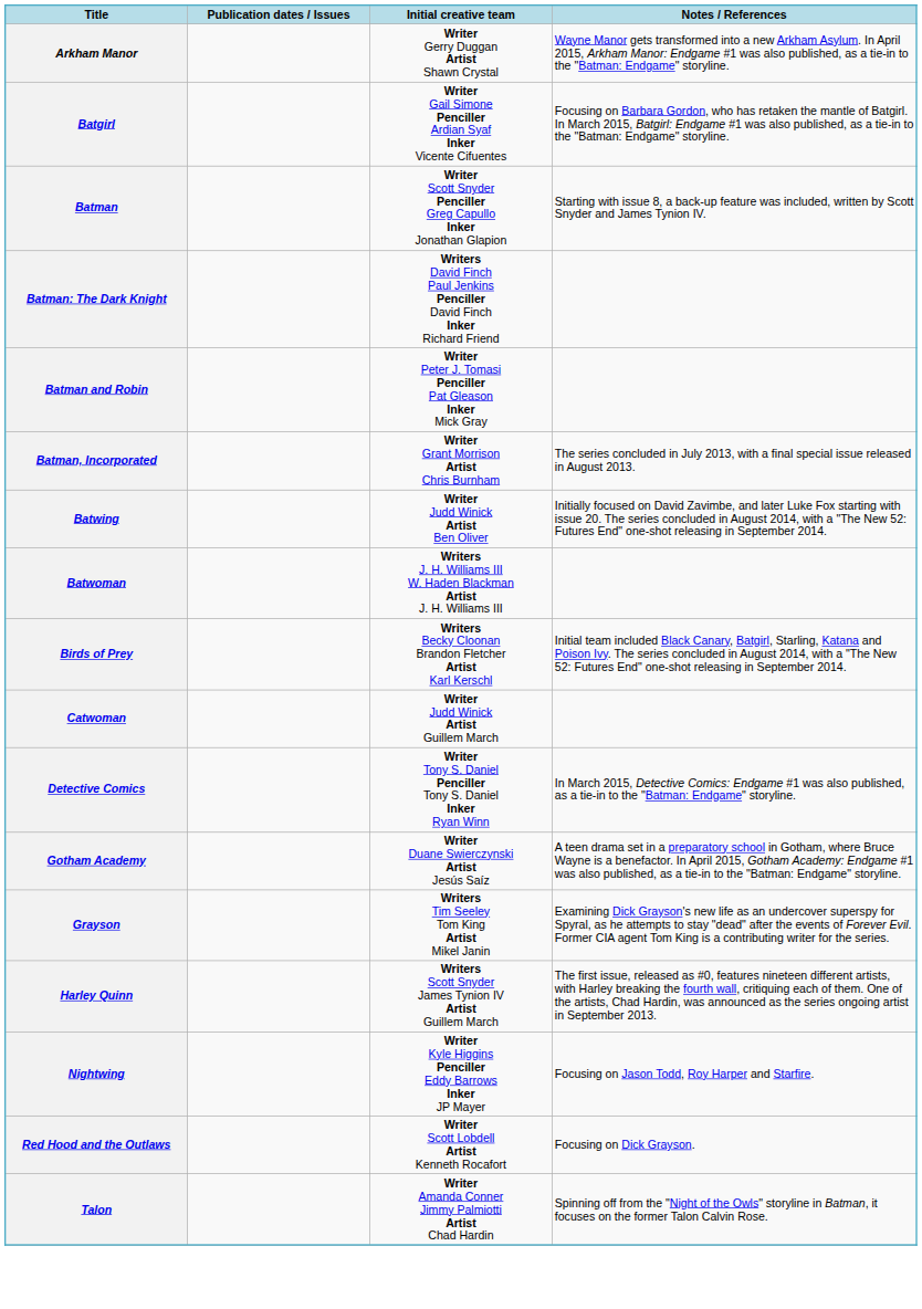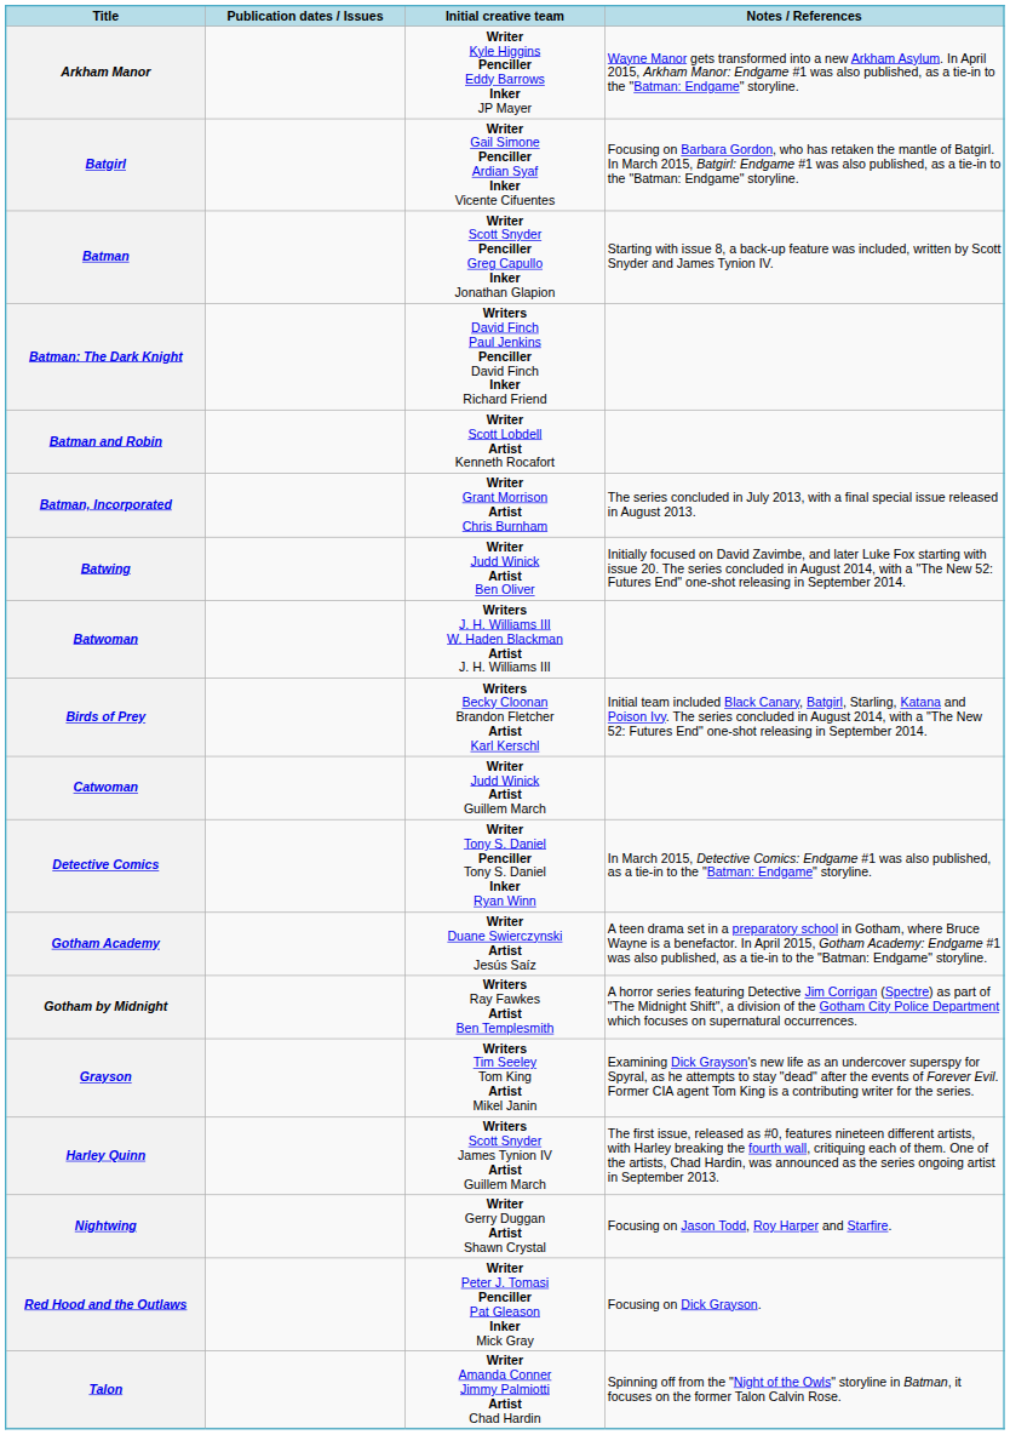Arkham Manor | Initial creative team: Writer Gerry Duggan Artist Shawn Crystal -> Writer Kyle Higgins Penciller Eddy Barrows Inker JP Mayer
Batman and Robin | Initial creative team: Writer Peter J. Tomasi Penciller Pat Gleason Inker Mick Gray -> Writer Scott Lobdell Artist Kenneth Rocafort
+ row: Gotham by Midnight | Writers Ray Fawkes Artist Ben Templesmith | A horror series featuring Detective Jim Corrigan (Spectre) as part of "The Midnight Shift", a division of the Gotham City Police Department which focuses on supernatural occurrences.
Nightwing | Initial creative team: Writer Kyle Higgins Penciller Eddy Barrows Inker JP Mayer -> Writer Gerry Duggan Artist Shawn Crystal
Red Hood and the Outlaws | Initial creative team: Writer Scott Lobdell Artist Kenneth Rocafort -> Writer Peter J. Tomasi Penciller Pat Gleason Inker Mick Gray
